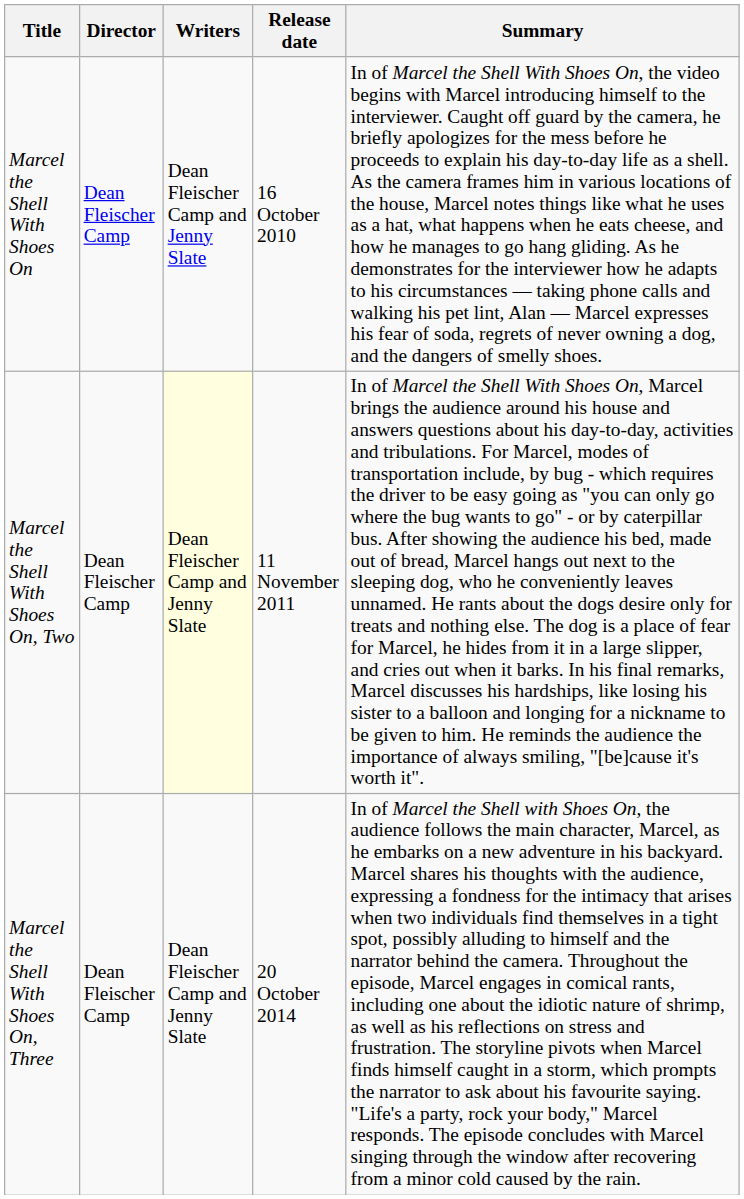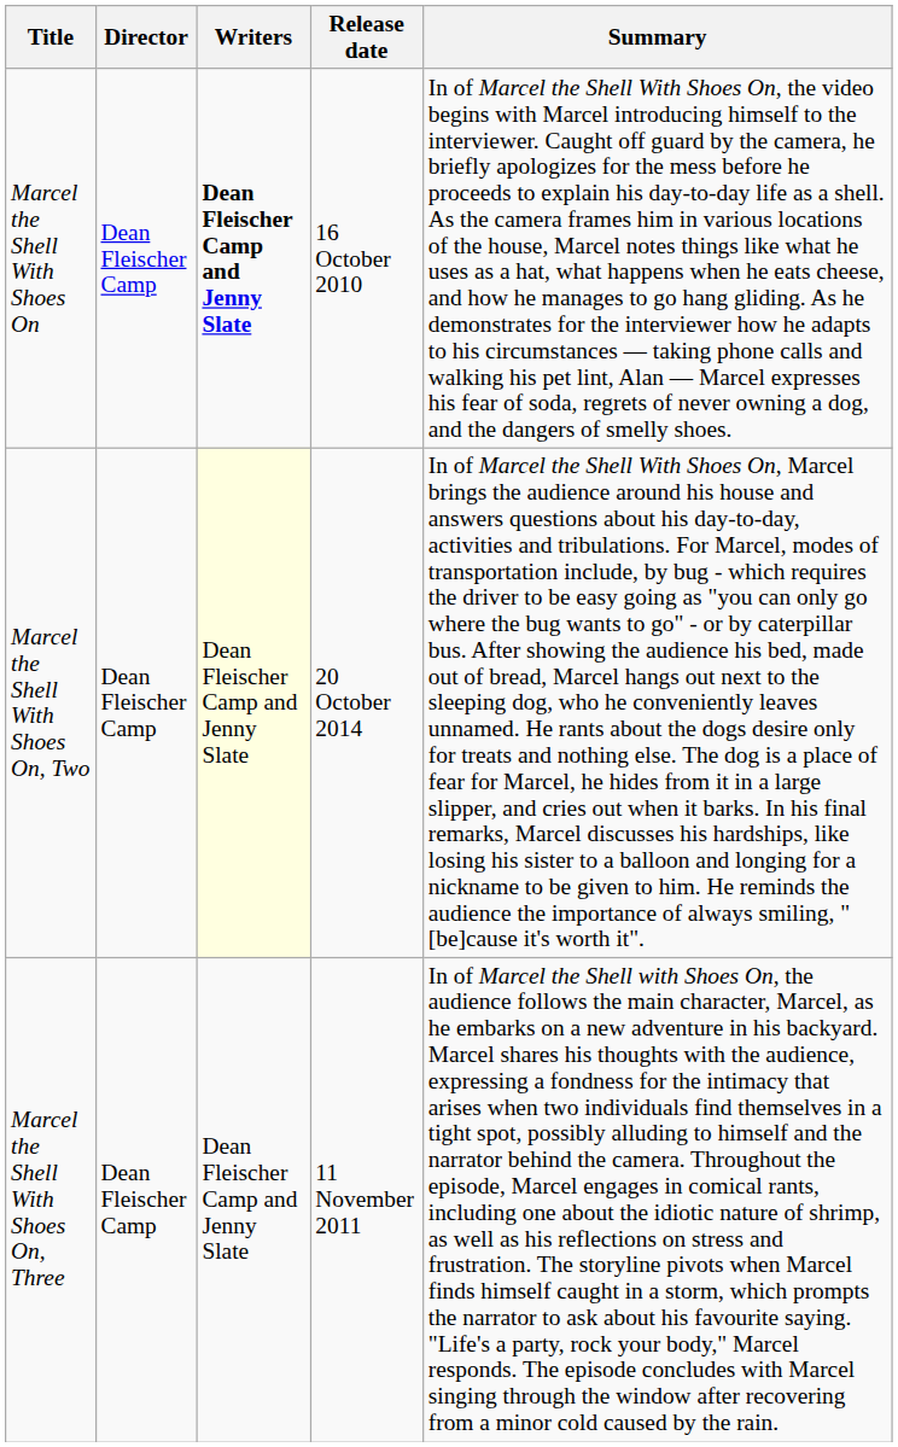Marcel the Shell With Shoes On | Writers: normal -> bold
Marcel the Shell With Shoes On, Two | Release date: 11 November 2011 -> 20 October 2014
Marcel the Shell With Shoes On, Three | Release date: 20 October 2014 -> 11 November 2011
